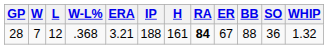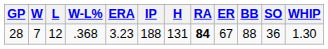28 | ERA: 3.21 -> 3.23
28 | H: 161 -> 131
28 | WHIP: 1.32 -> 1.30
